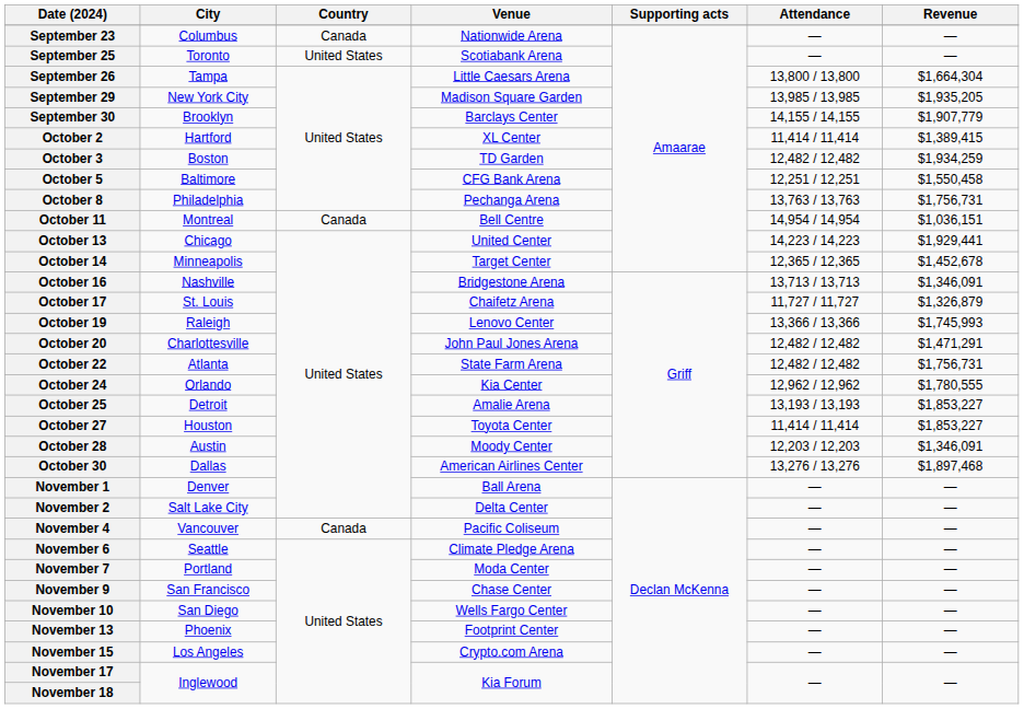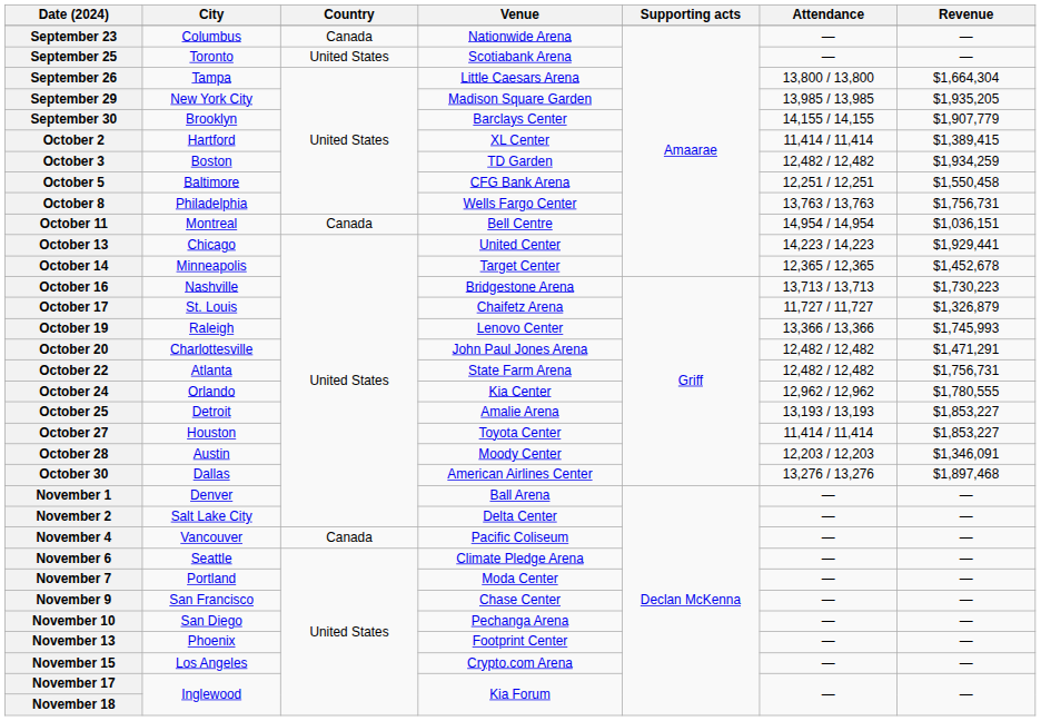October 8 | Venue: Pechanga Arena -> Wells Fargo Center
October 16 | Revenue: $1,346,091 -> $1,730,223
November 10 | Venue: Wells Fargo Center -> Pechanga Arena
